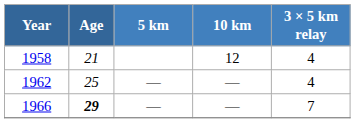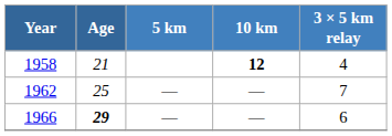1958 | 10 km: normal -> bold
1962 | 3 × 5 km relay: 4 -> 7
1966 | 3 × 5 km relay: 7 -> 6
